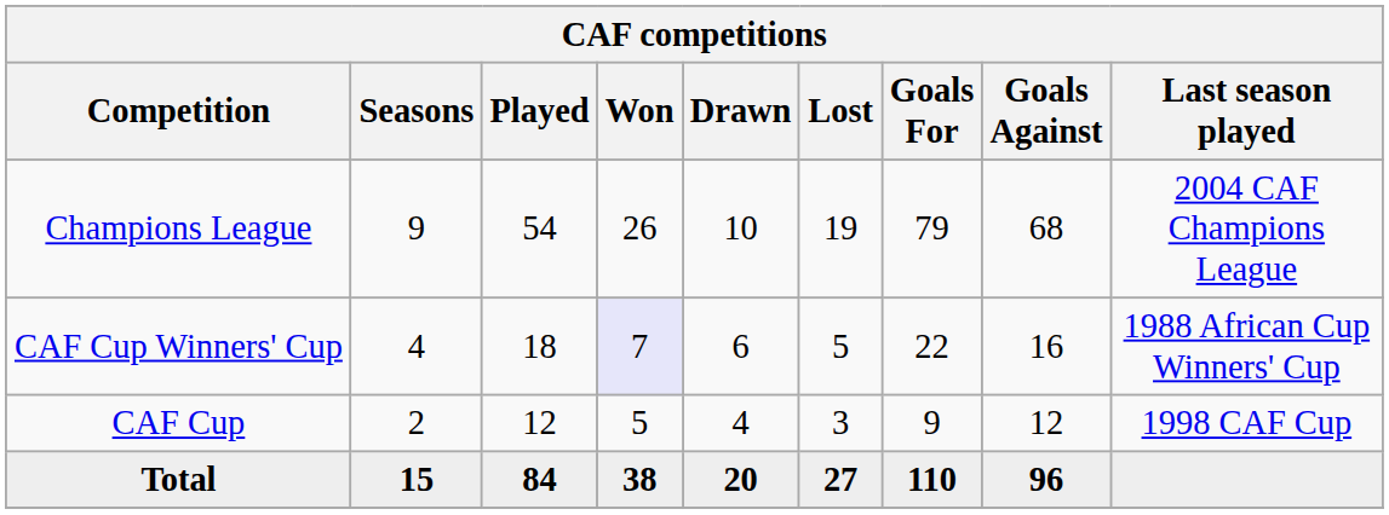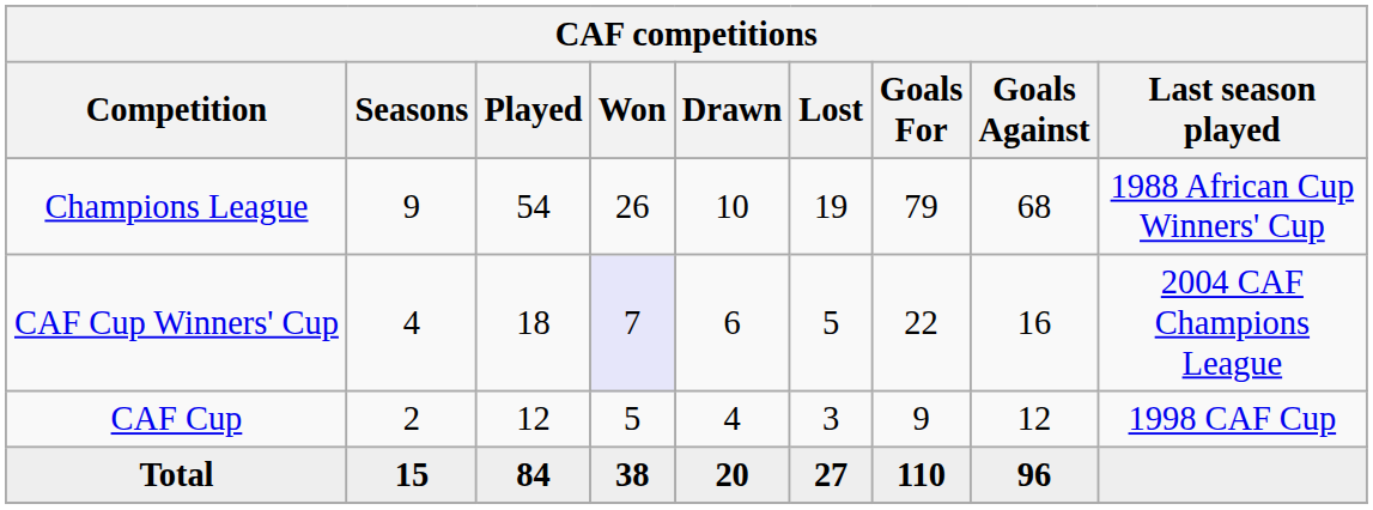Champions League | Last season played: 2004 CAF Champions League -> 1988 African Cup Winners' Cup
CAF Cup Winners' Cup | Last season played: 1988 African Cup Winners' Cup -> 2004 CAF Champions League
